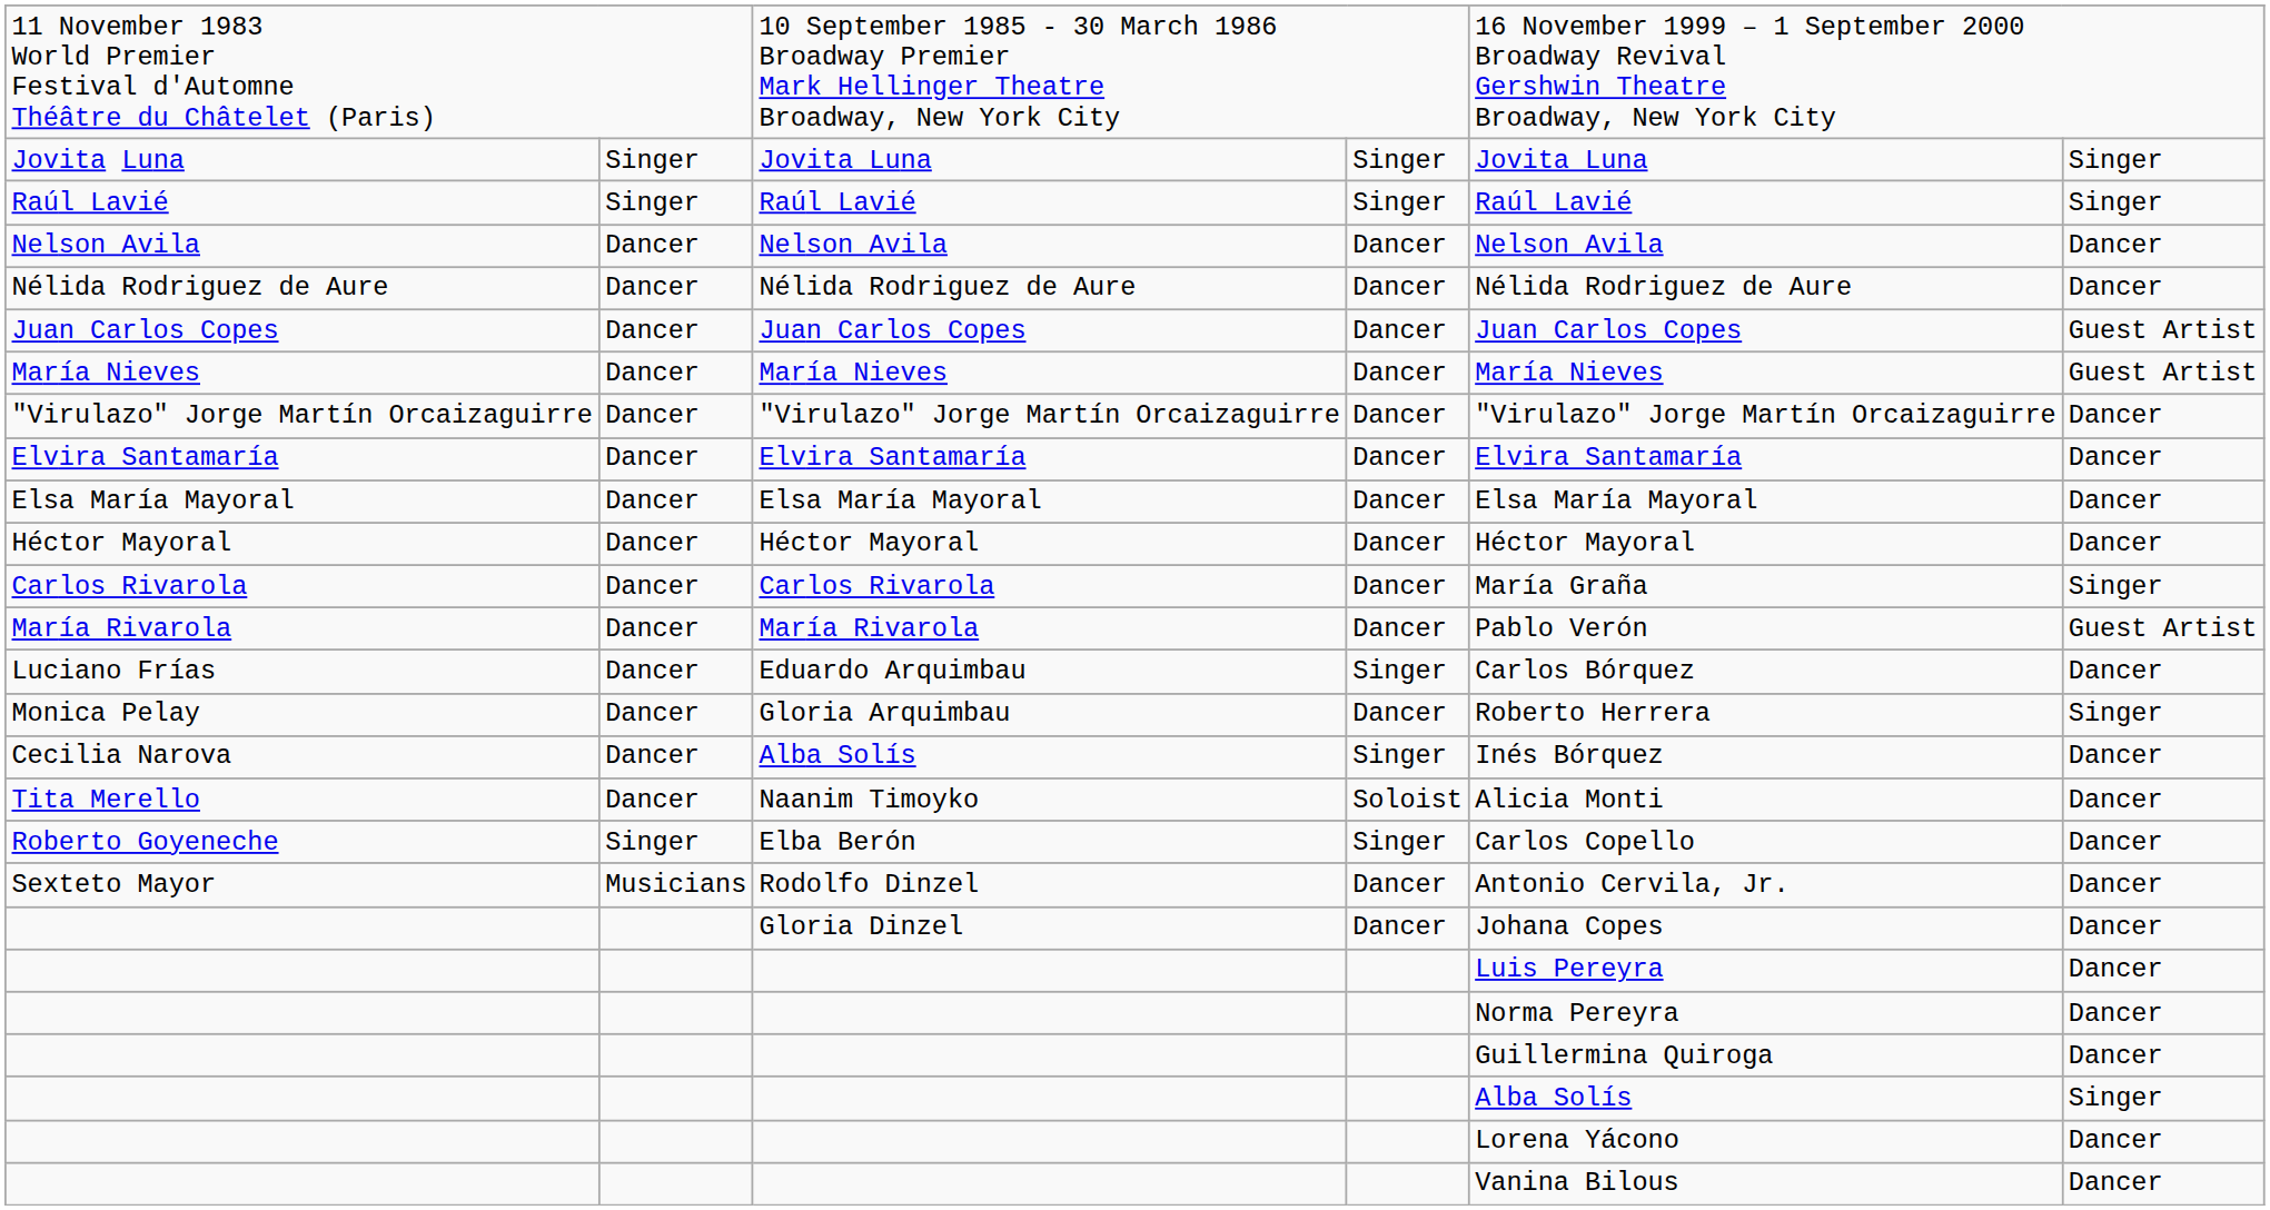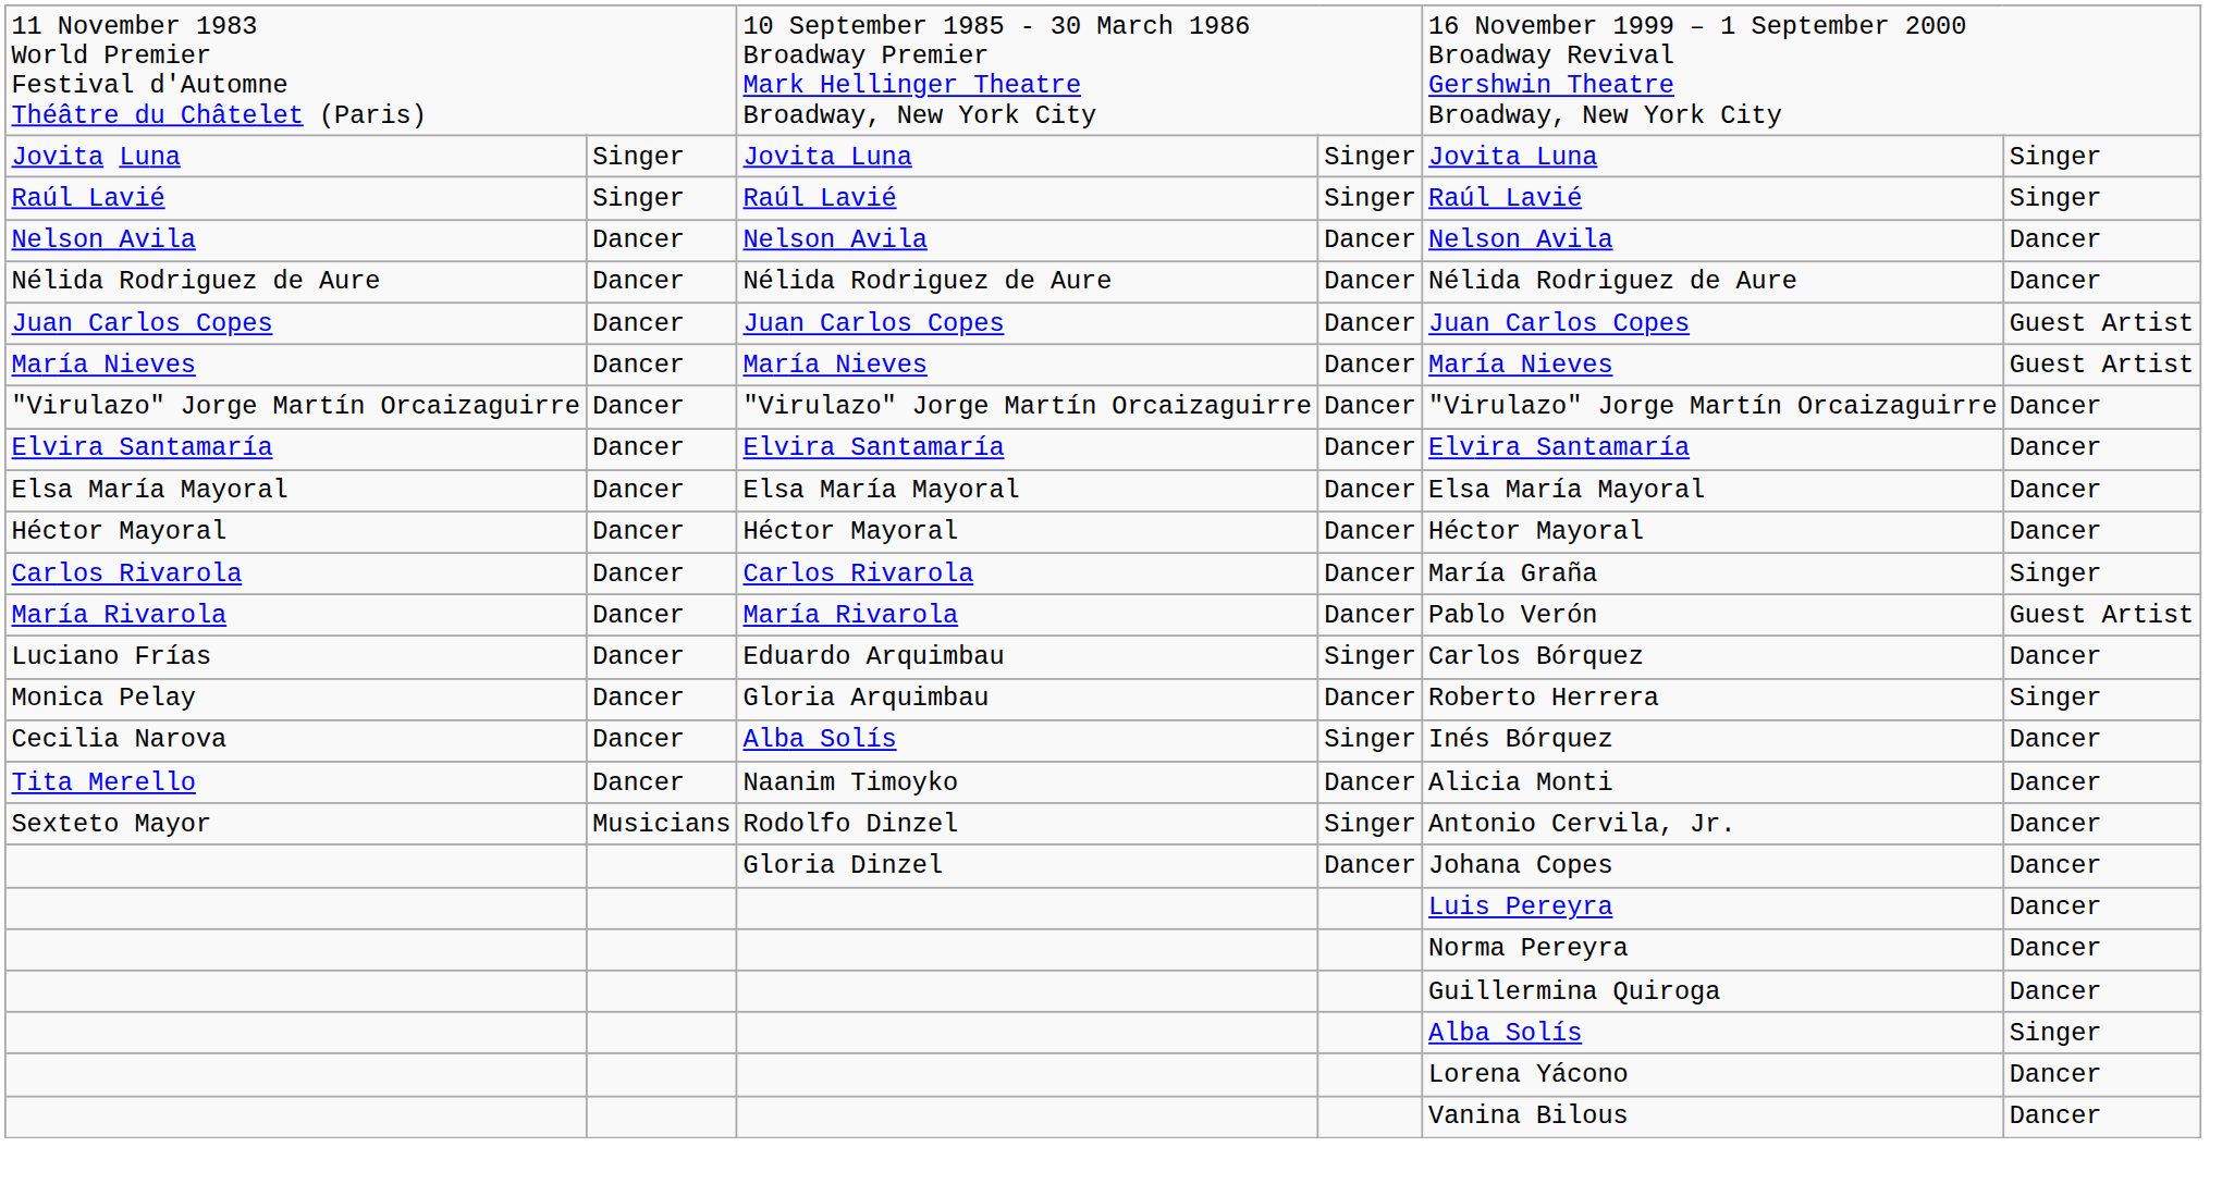Naanim Timoyko | column 4: Soloist -> Dancer
- row: Roberto Goyeneche | Singer | Elba Berón | Singer | Carlos Copello | Dancer
Rodolfo Dinzel | column 4: Dancer -> Singer
